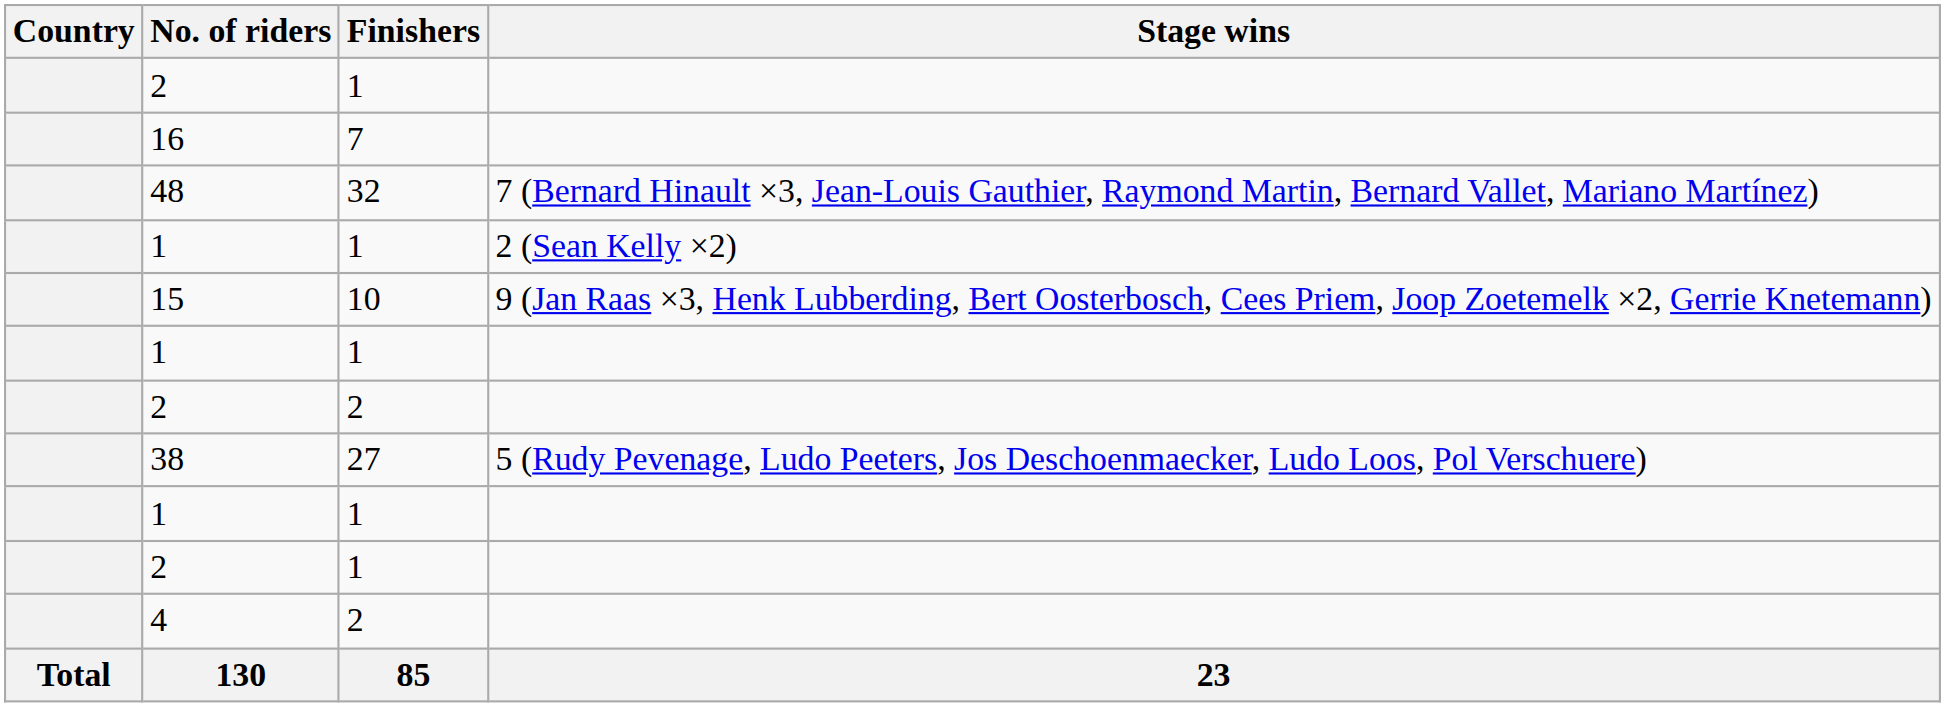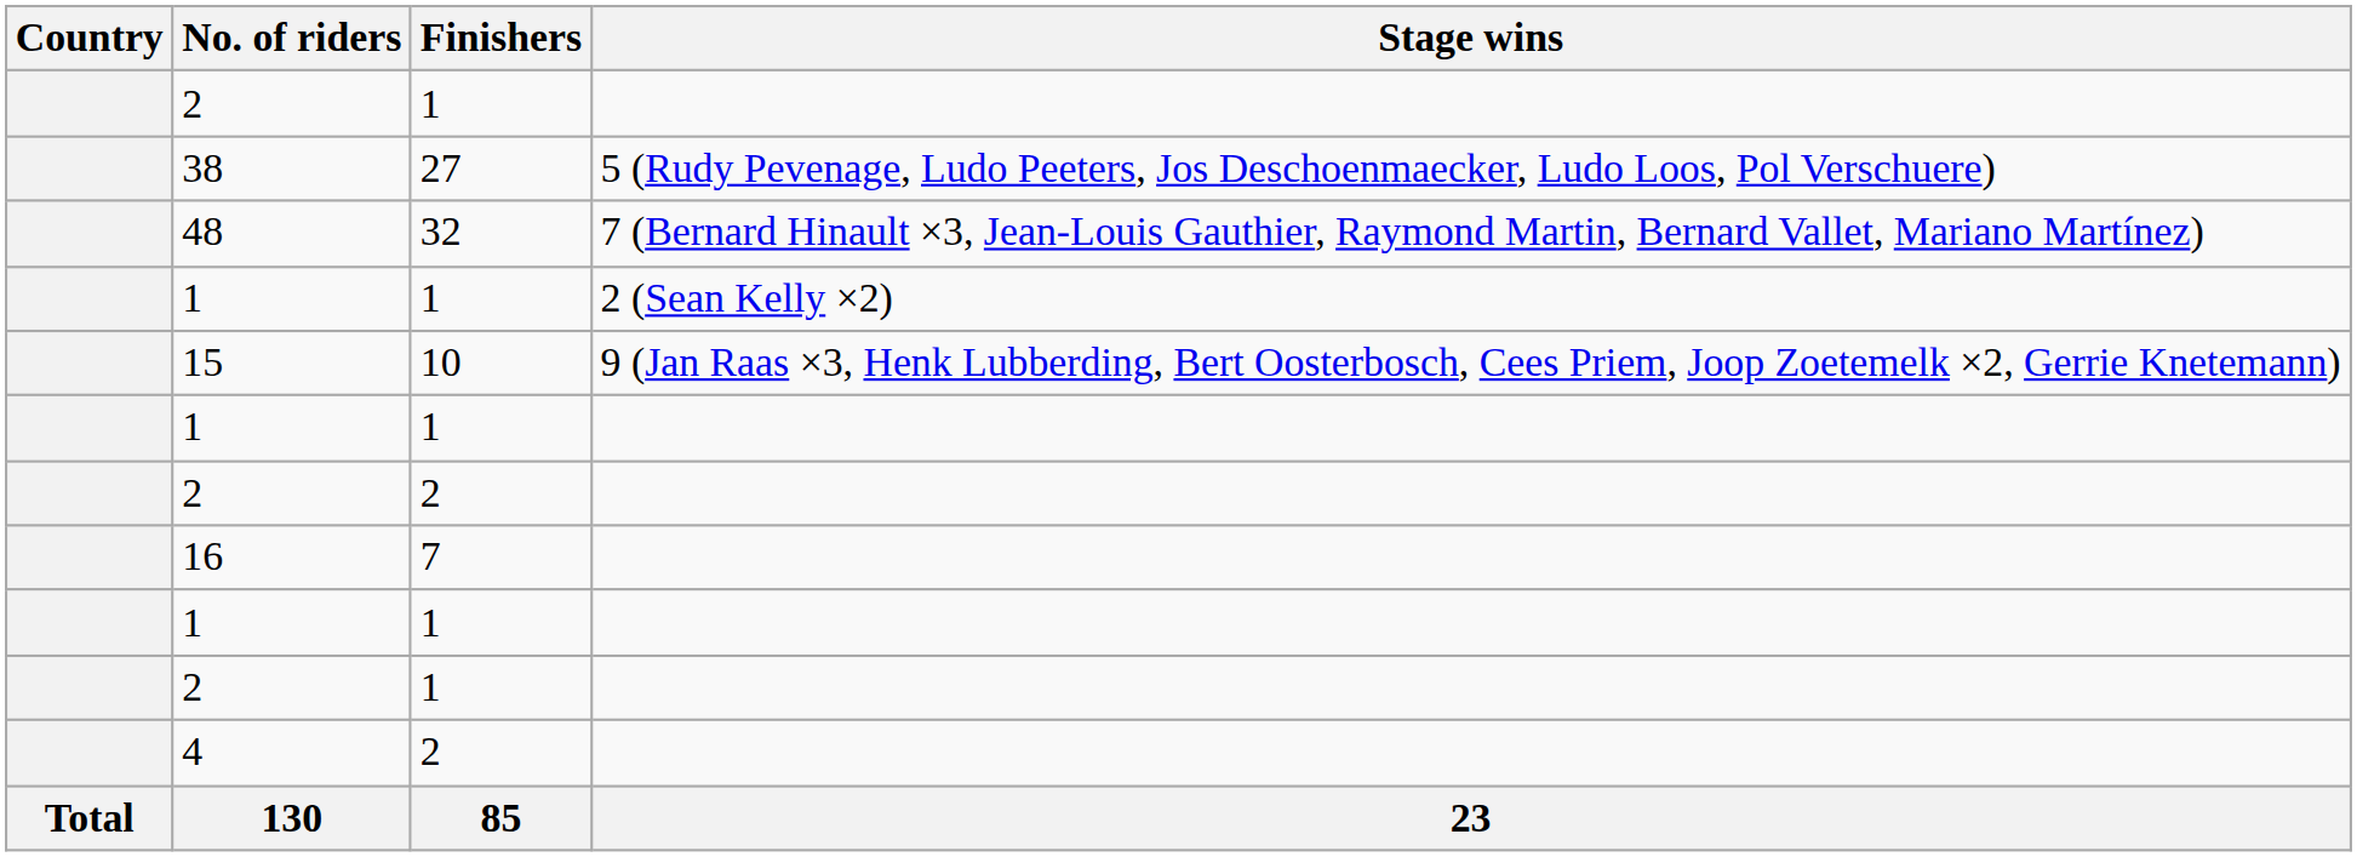rows swapped: 38 <-> 16
